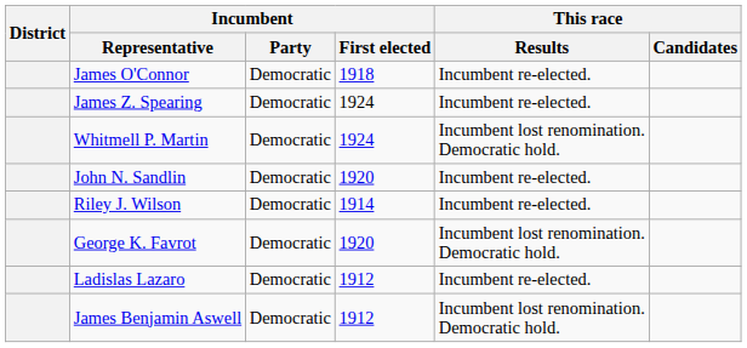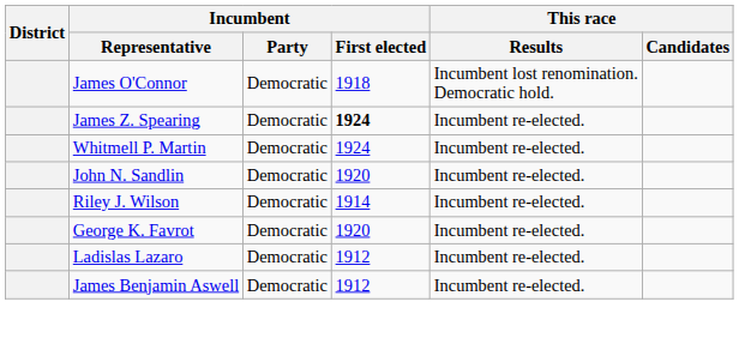James O'Connor | This race / Results: Incumbent re-elected. -> Incumbent lost renomination. Democratic hold.
James Z. Spearing | Incumbent / First elected: normal -> bold
Whitmell P. Martin | This race / Results: Incumbent lost renomination. Democratic hold. -> Incumbent re-elected.
George K. Favrot | This race / Results: Incumbent lost renomination. Democratic hold. -> Incumbent re-elected.
James Benjamin Aswell | This race / Results: Incumbent lost renomination. Democratic hold. -> Incumbent re-elected.
